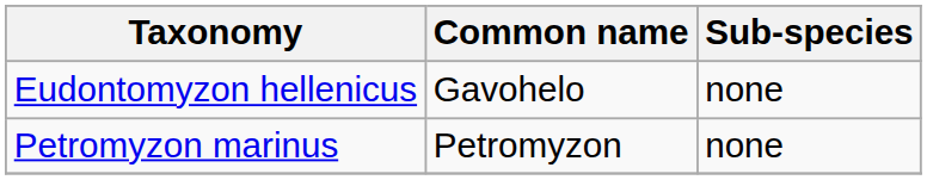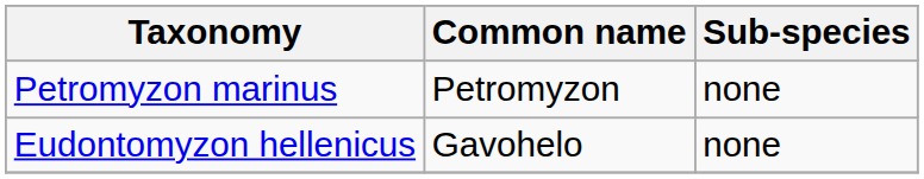rows swapped: Petromyzon marinus <-> Eudontomyzon hellenicus
